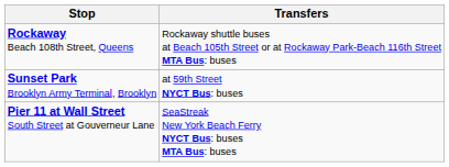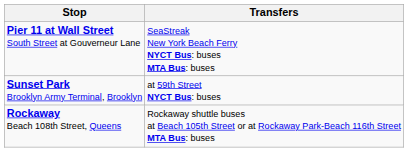rows swapped: Pier 11 at Wall Street South Street at Gouverneur Lane <-> Rockaway Beach 108th Street, Queens
